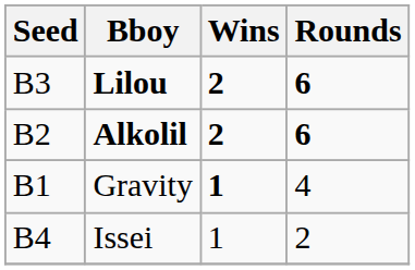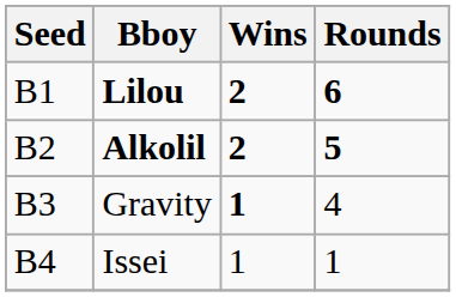Lilou | Seed: B3 -> B1
Alkolil | Rounds: 6 -> 5
Gravity | Seed: B1 -> B3
Issei | Rounds: 2 -> 1
